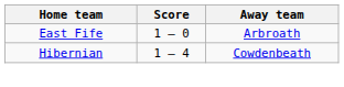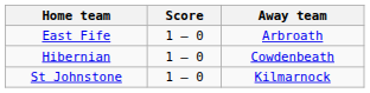Hibernian | Score: 1 – 4 -> 1 – 0
+ row: St Johnstone | 1 – 0 | Kilmarnock
